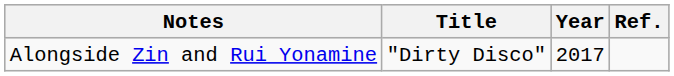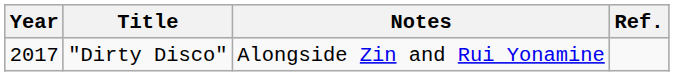columns swapped: Year <-> Notes
